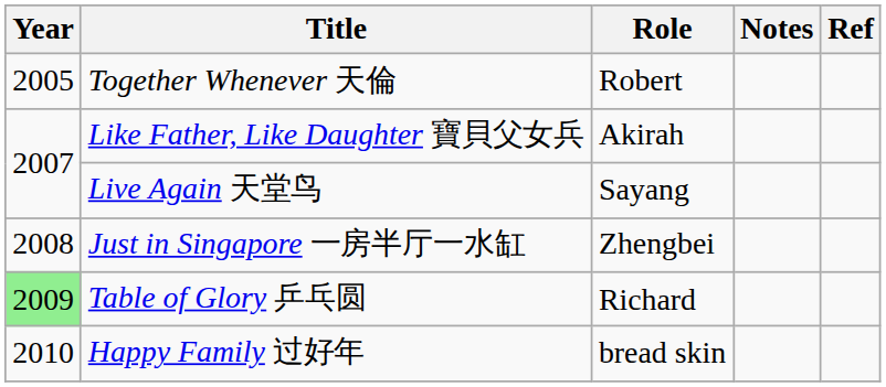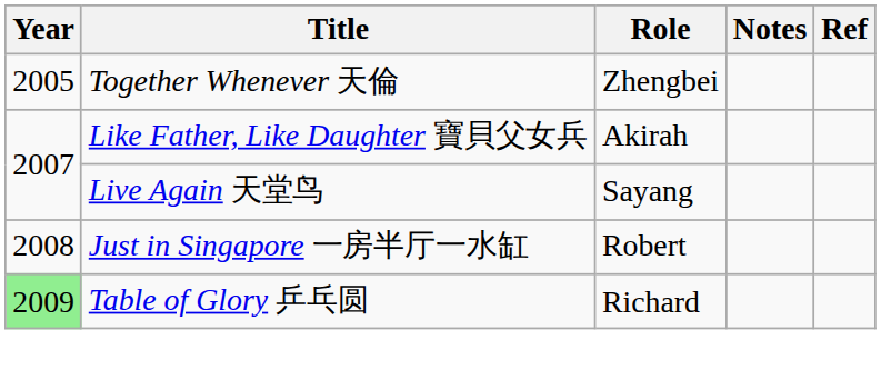Together Whenever 天倫 | Role: Robert -> Zhengbei
Just in Singapore 一房半厅一水缸 | Role: Zhengbei -> Robert
- row: 2010 | Happy Family 过好年 | bread skin
